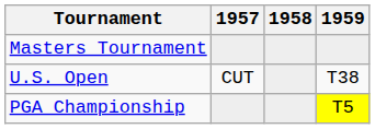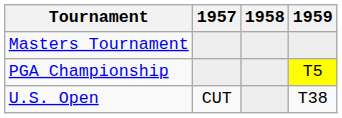rows swapped: U.S. Open <-> PGA Championship
